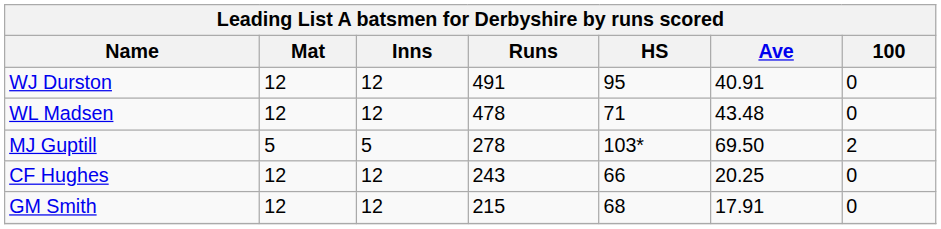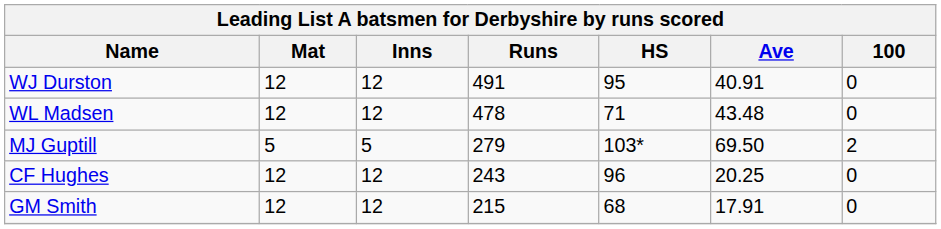MJ Guptill | Runs: 278 -> 279
CF Hughes | HS: 66 -> 96
